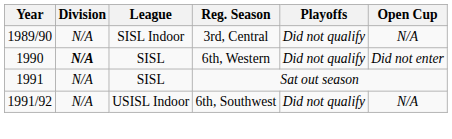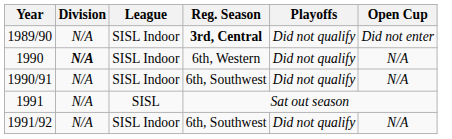1989/90 | Reg. Season: normal -> bold
1989/90 | Open Cup: N/A -> Did not enter
1990 | League: SISL -> SISL Indoor
1990 | Open Cup: Did not enter -> N/A
+ row: 1990/91 | N/A | SISL Indoor | 6th, Southwest | Did not qualify | N/A
1991/92 | League: USISL Indoor -> SISL Indoor
